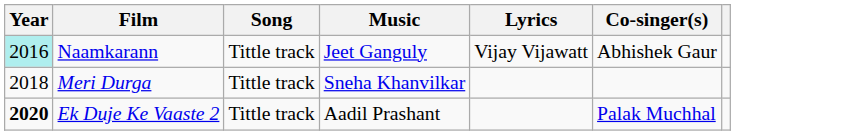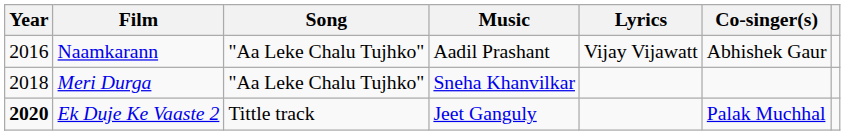Naamkarann | Year: paleturquoise background -> no background
Naamkarann | Song: Tittle track -> "Aa Leke Chalu Tujhko"
Naamkarann | Music: Jeet Ganguly -> Aadil Prashant
Meri Durga | Song: Tittle track -> "Aa Leke Chalu Tujhko"
Ek Duje Ke Vaaste 2 | Music: Aadil Prashant -> Jeet Ganguly
